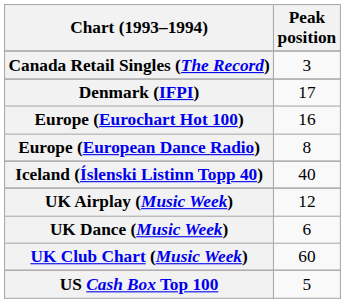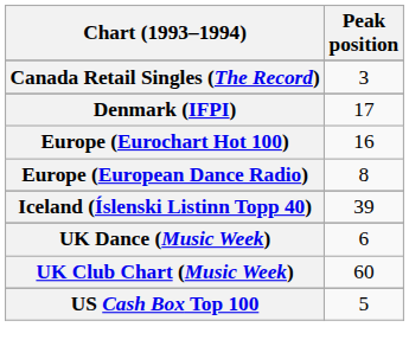Iceland (Íslenski Listinn Topp 40) | Peak position: 40 -> 39
- row: UK Airplay (Music Week) | 12
